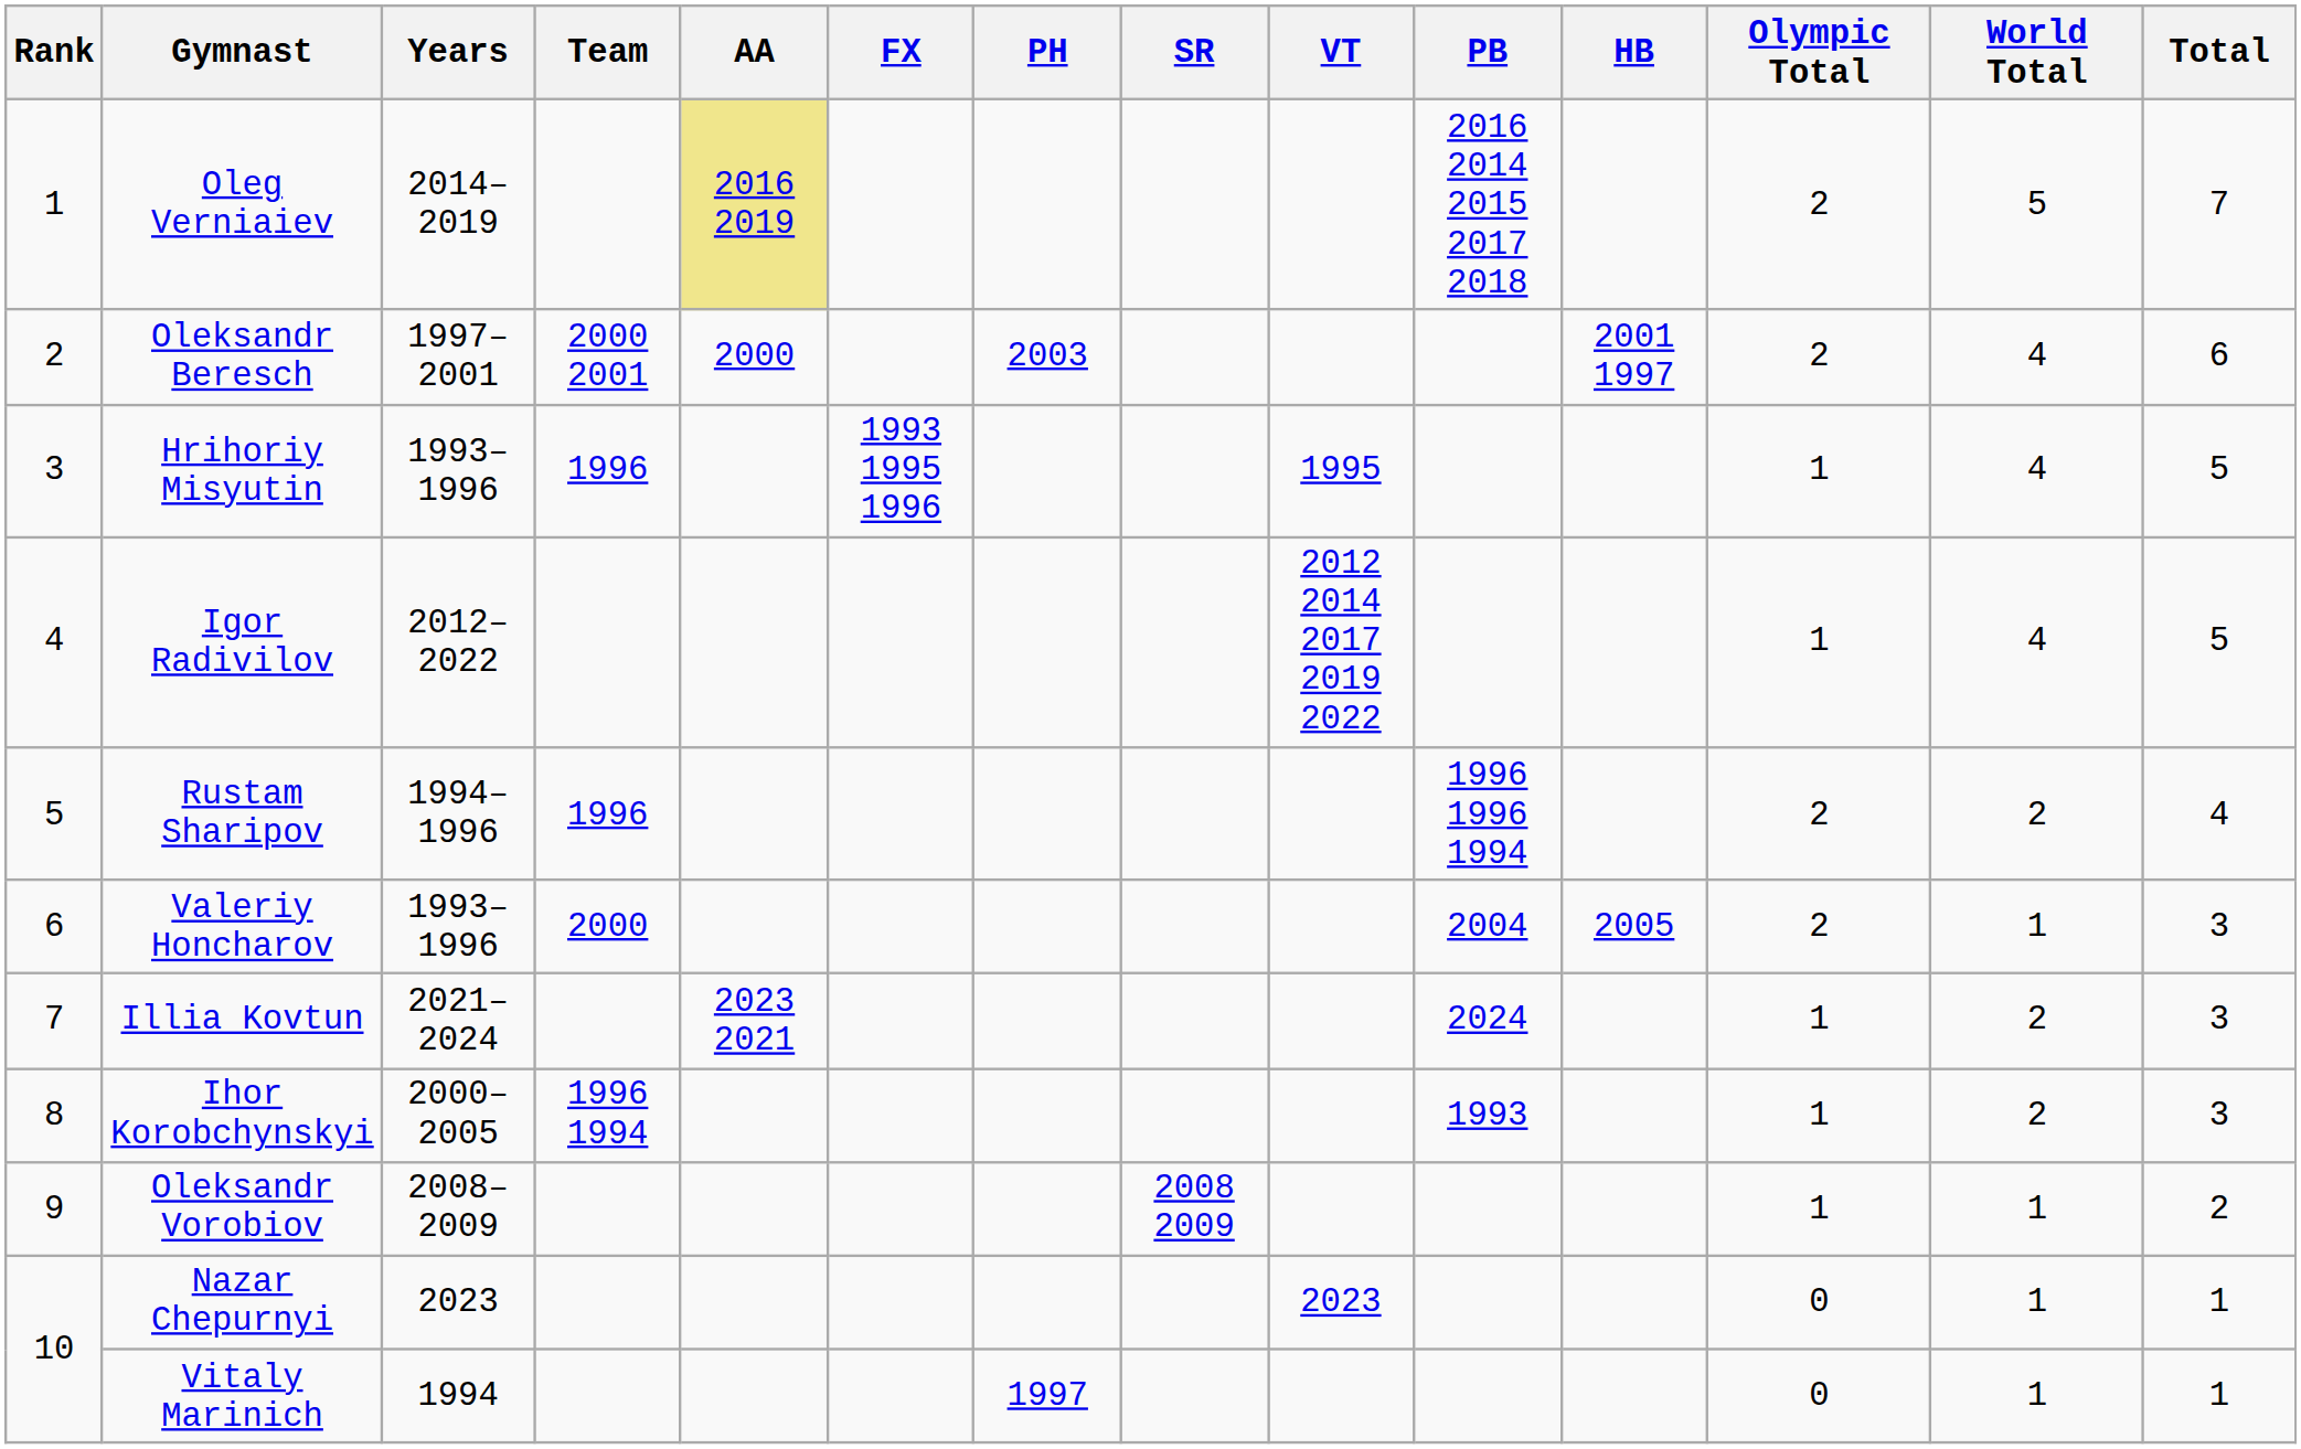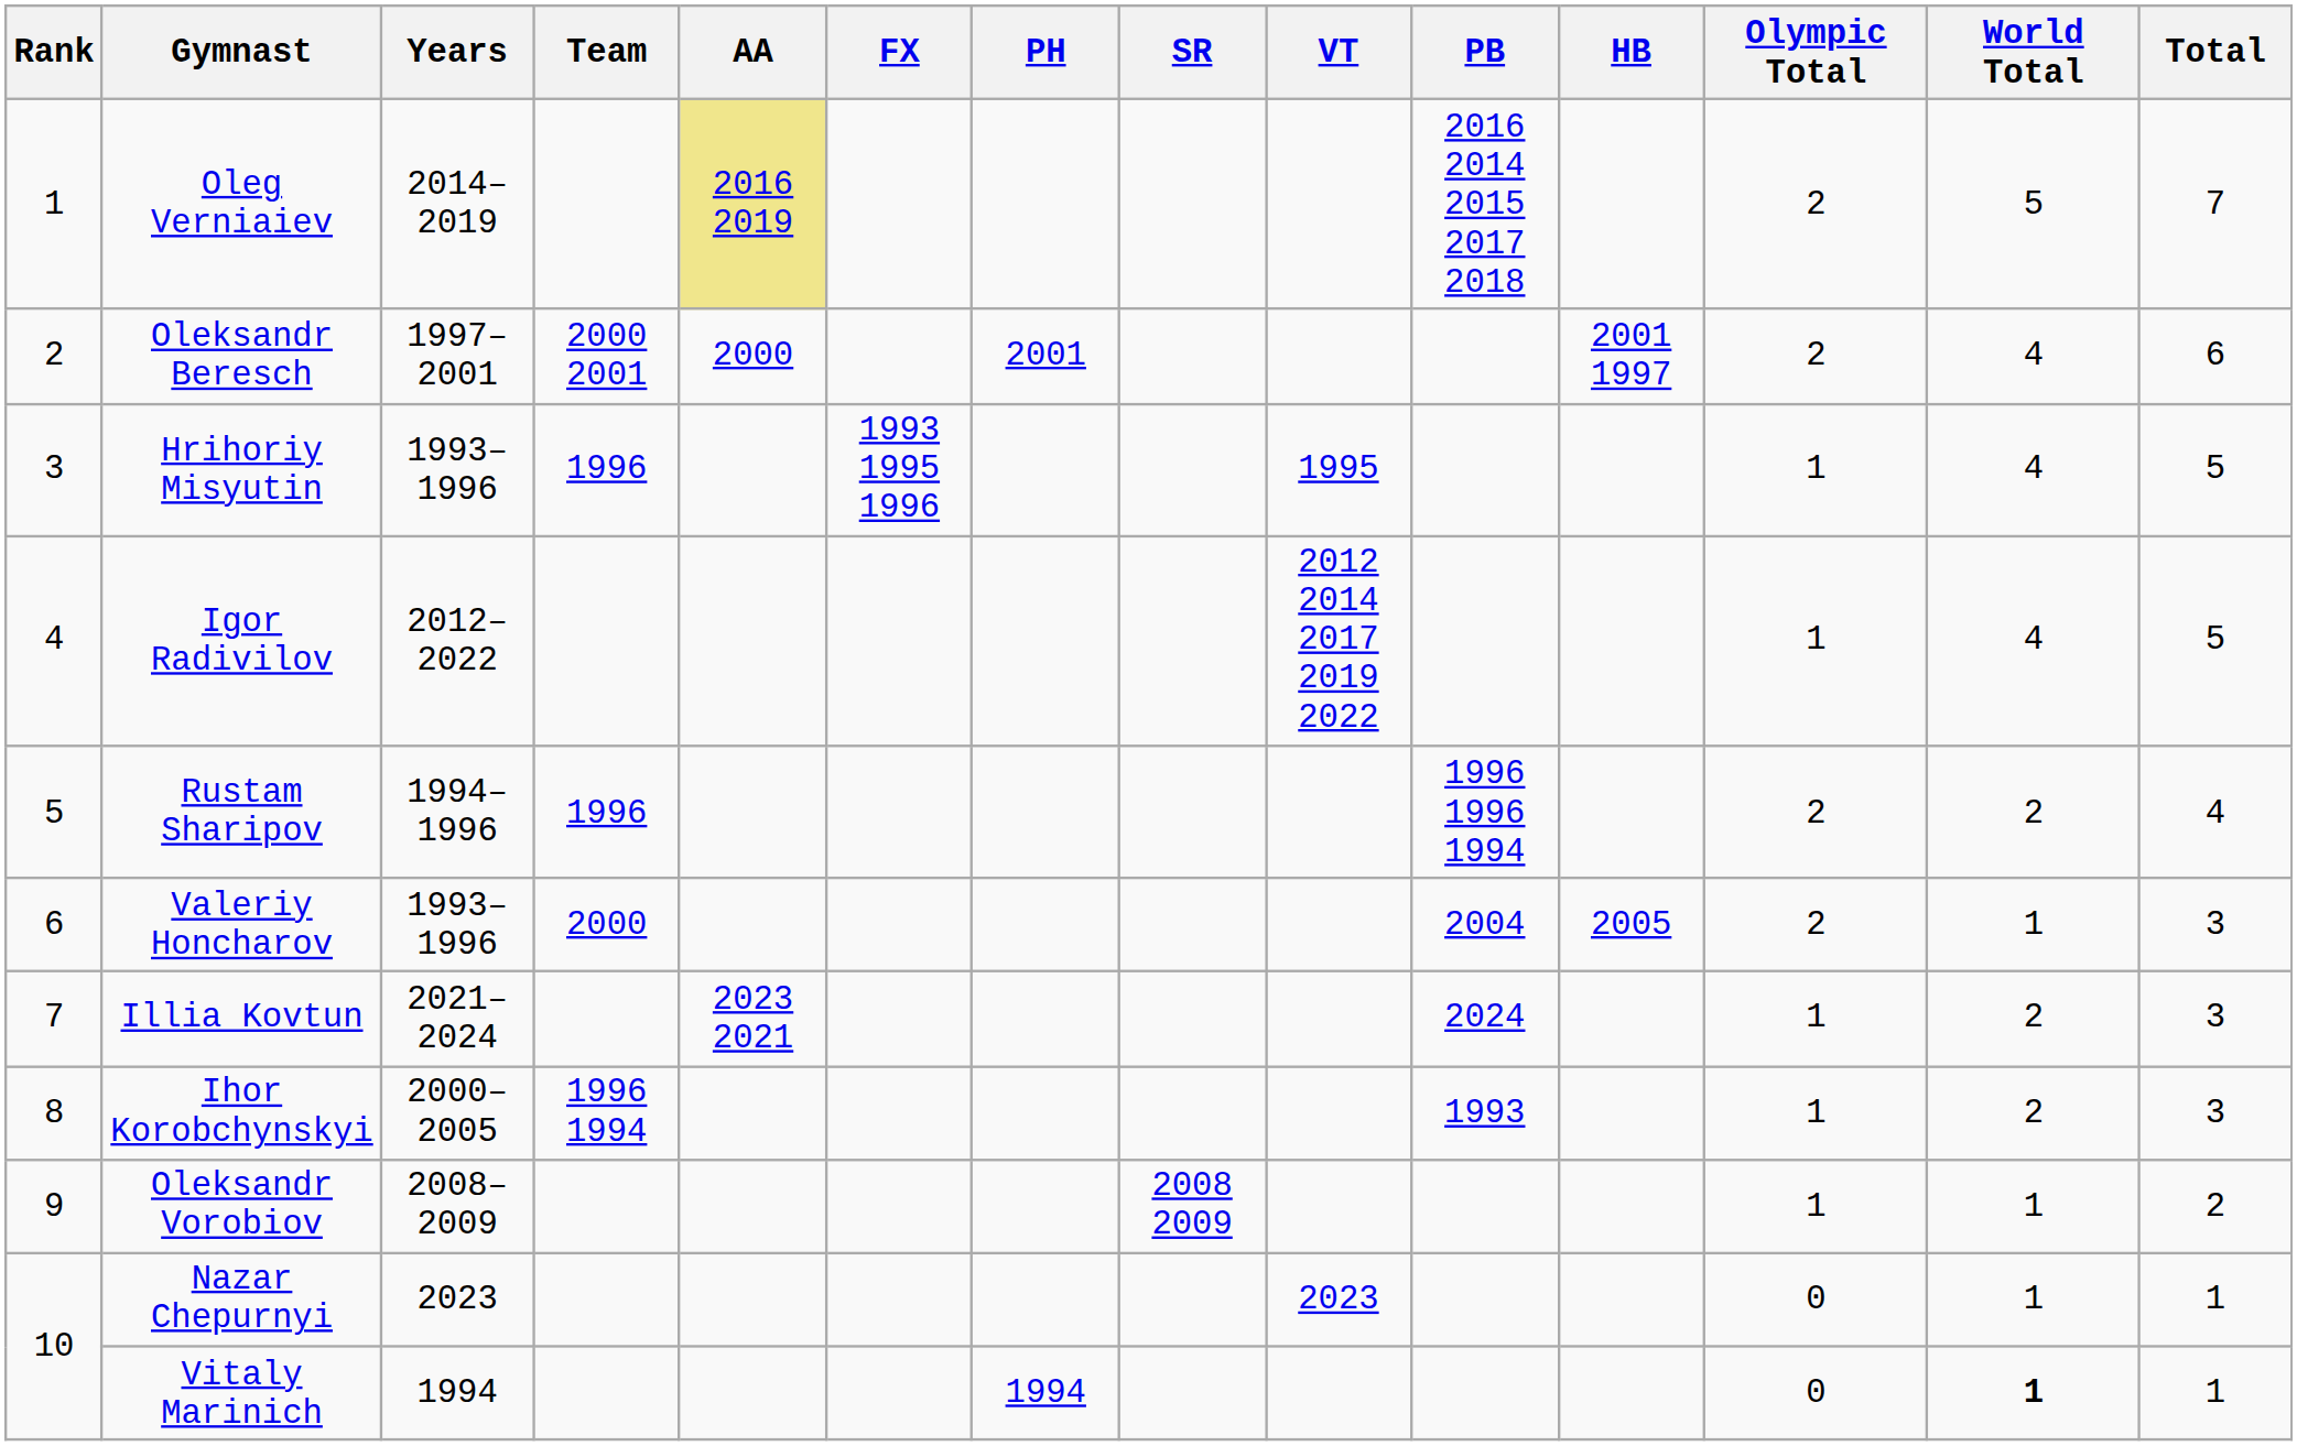Oleksandr Beresch | PH: 2003 -> 2001
Vitaly Marinich | PH: 1997 -> 1994
Vitaly Marinich | World Total: normal -> bold
